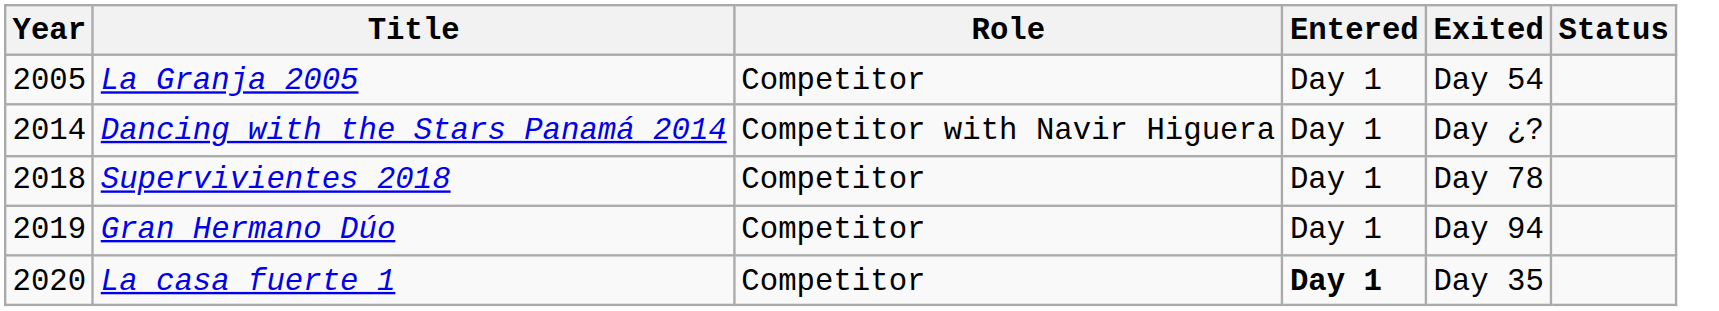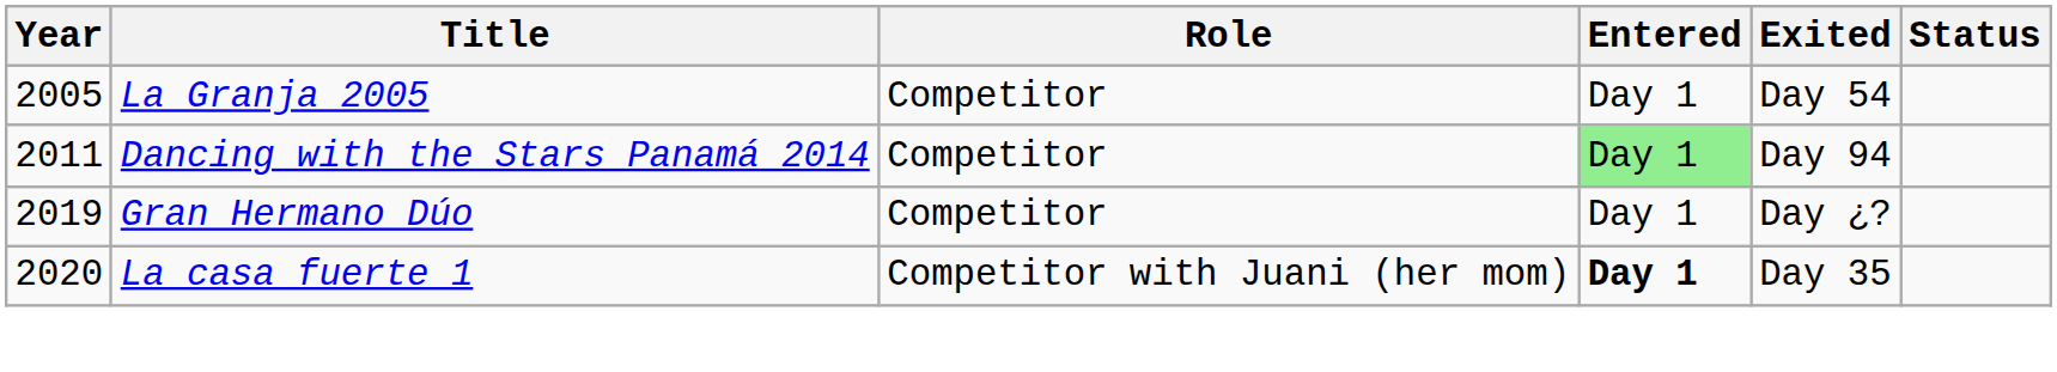Dancing with the Stars Panamá 2014 | Year: 2014 -> 2011
Dancing with the Stars Panamá 2014 | Role: Competitor with Navir Higuera -> Competitor
Dancing with the Stars Panamá 2014 | Entered: no background -> lightgreen background
Dancing with the Stars Panamá 2014 | Exited: Day ¿? -> Day 94
- row: 2018 | Supervivientes 2018 | Competitor | Day 1 | Day 78
Gran Hermano Dúo | Exited: Day 94 -> Day ¿?
La casa fuerte 1 | Role: Competitor -> Competitor with Juani (her mom)
